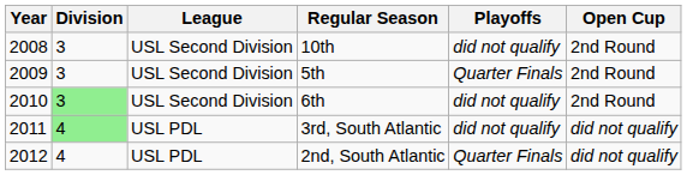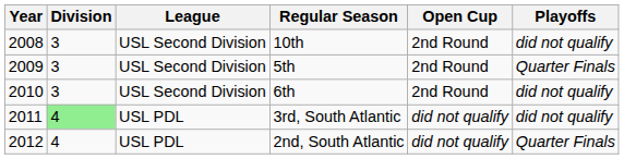columns swapped: Playoffs <-> Open Cup
6th | Division: lightgreen background -> no background
